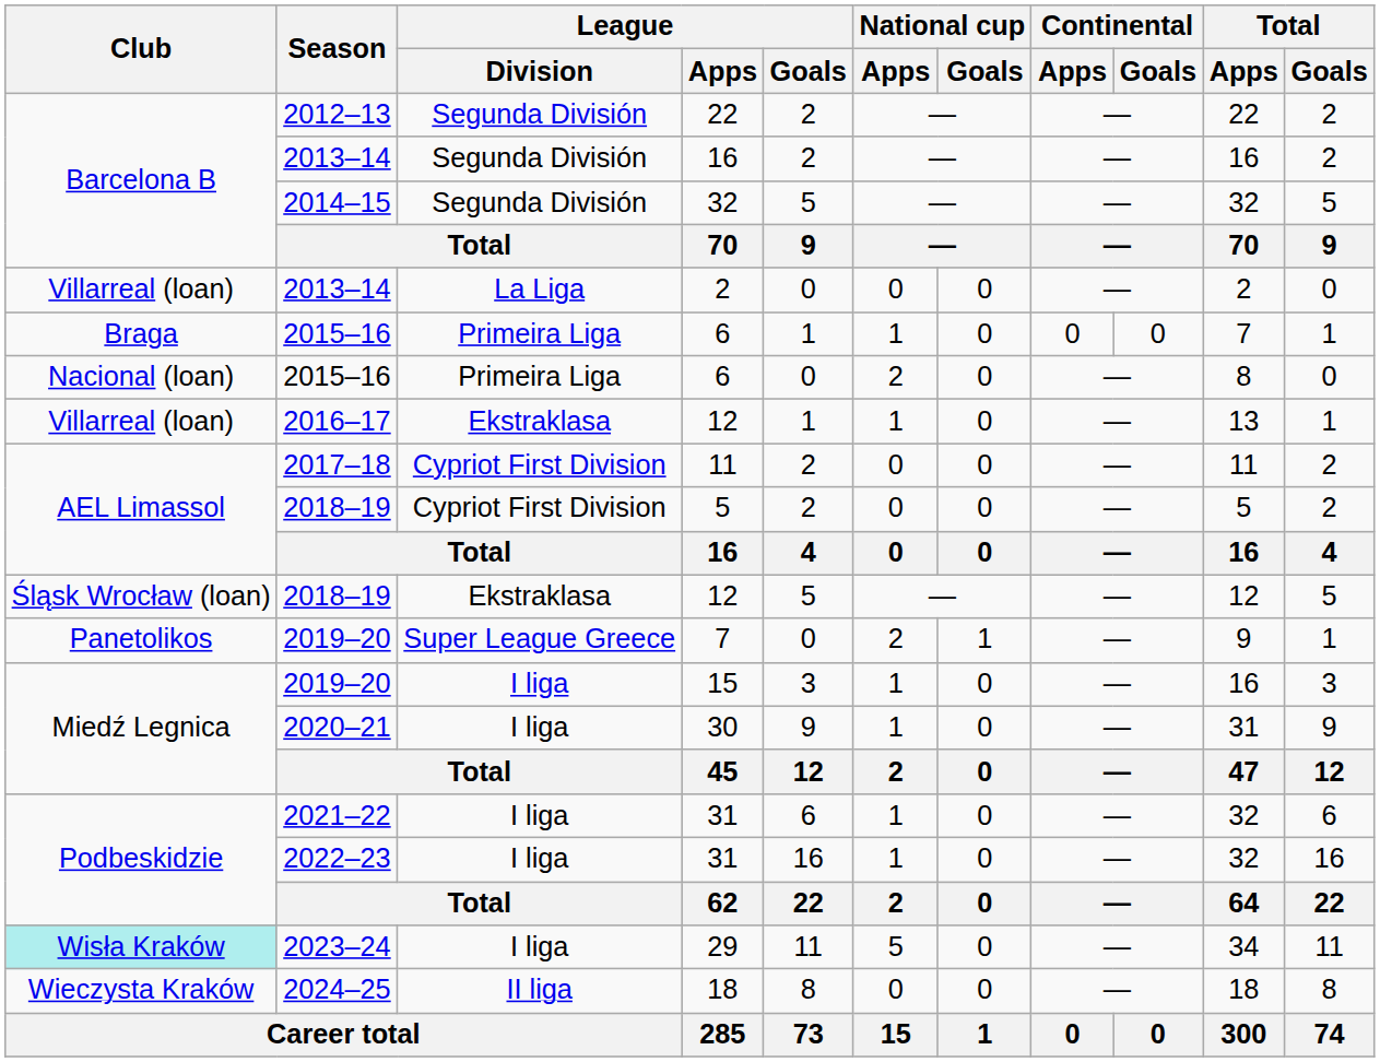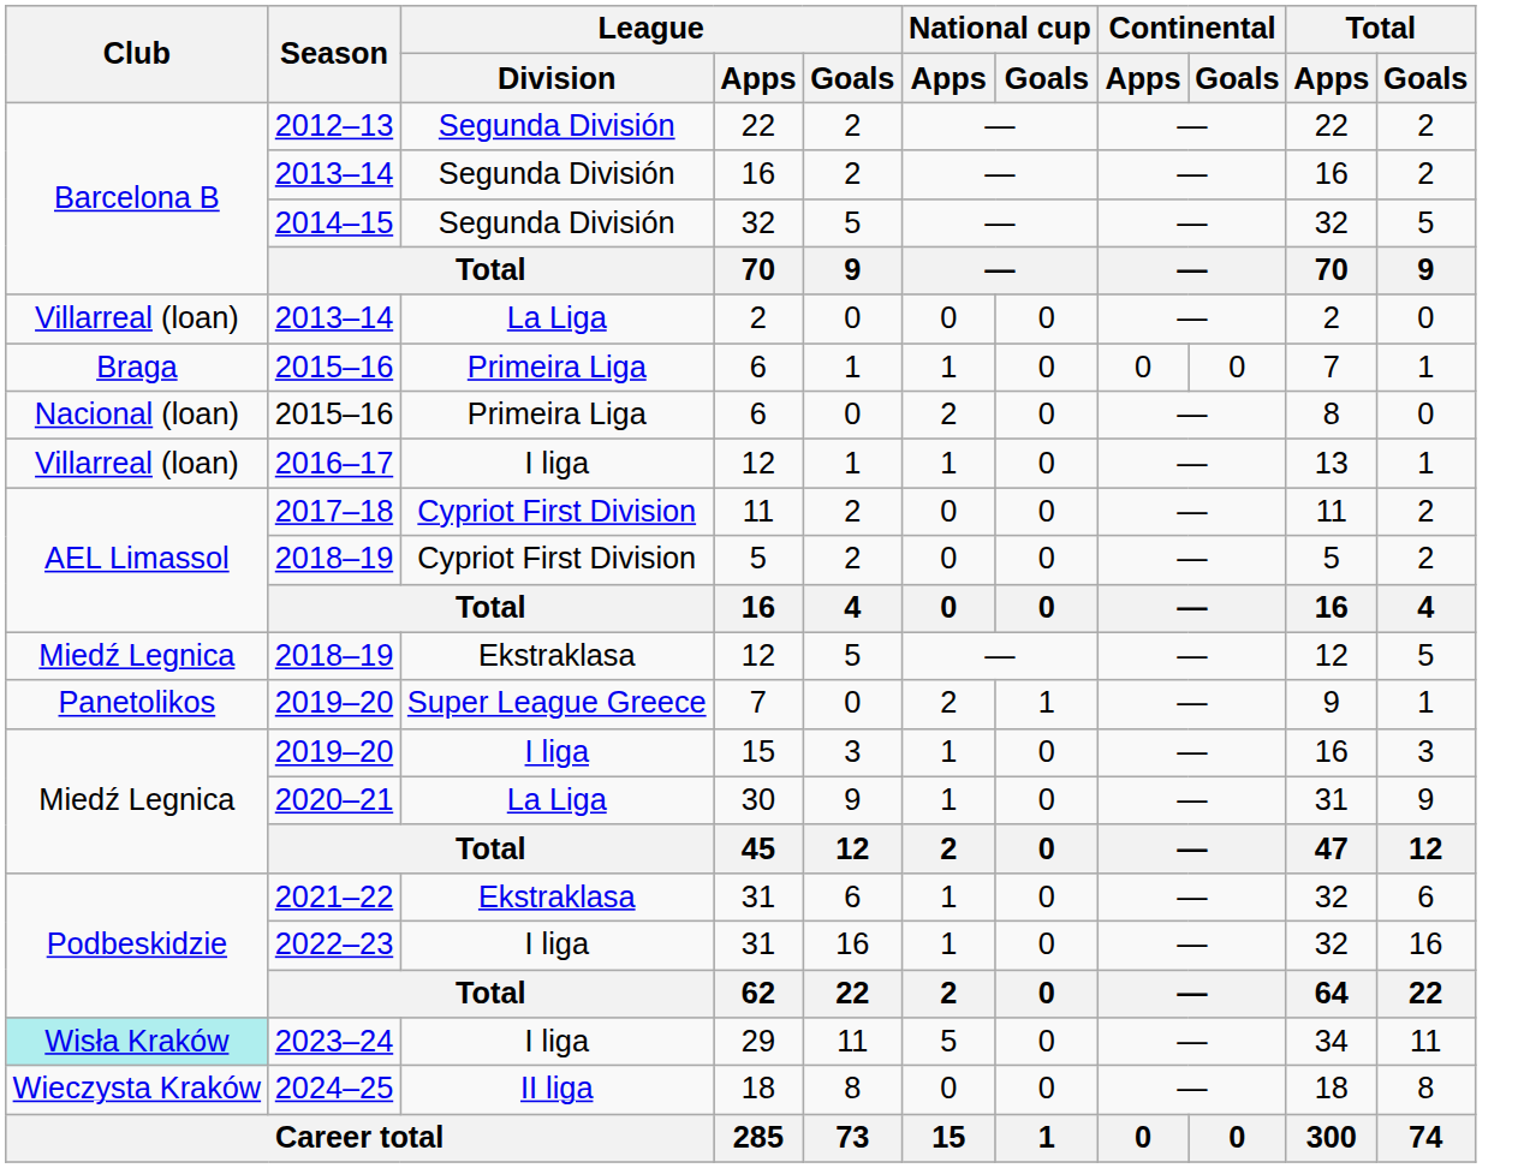2016–17 / 12 | League / Division: Ekstraklasa -> I liga
2018–19 / 12 | Club: Śląsk Wrocław (loan) -> Miedź Legnica
30 | League / Division: I liga -> La Liga
2021–22 / 31 | League / Division: I liga -> Ekstraklasa
